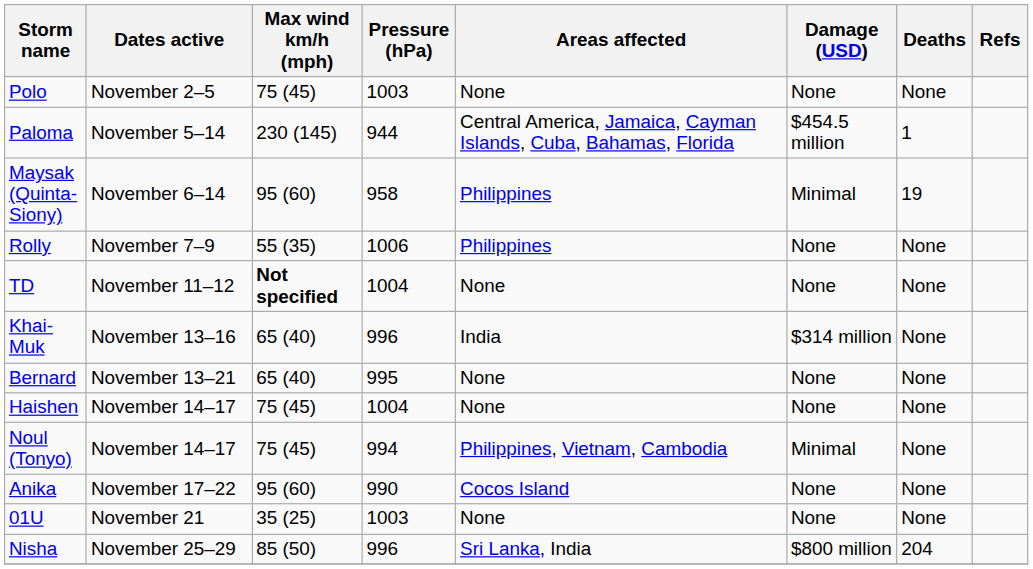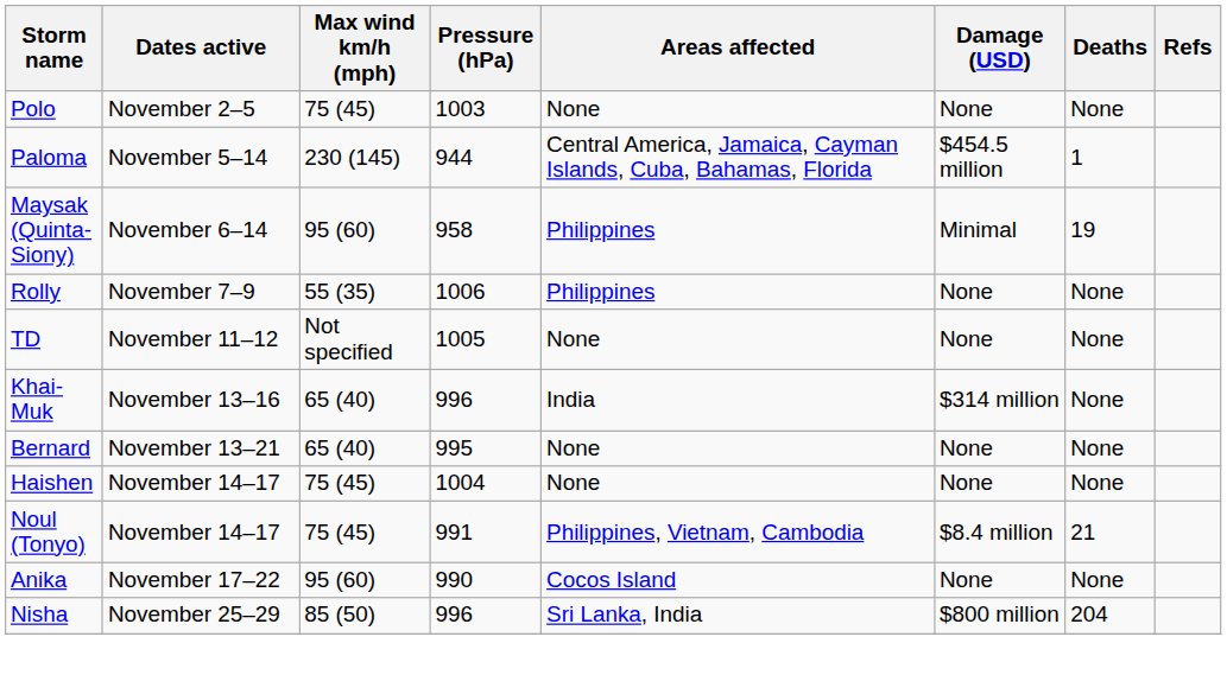TD | Max wind km/h (mph): bold -> normal
TD | Pressure (hPa): 1004 -> 1005
Noul (Tonyo) | Pressure (hPa): 994 -> 991
Noul (Tonyo) | Damage (USD): Minimal -> $8.4 million
Noul (Tonyo) | Deaths: None -> 21
- row: 01U | November 21 | 35 (25) | 1003 | None | None | None
